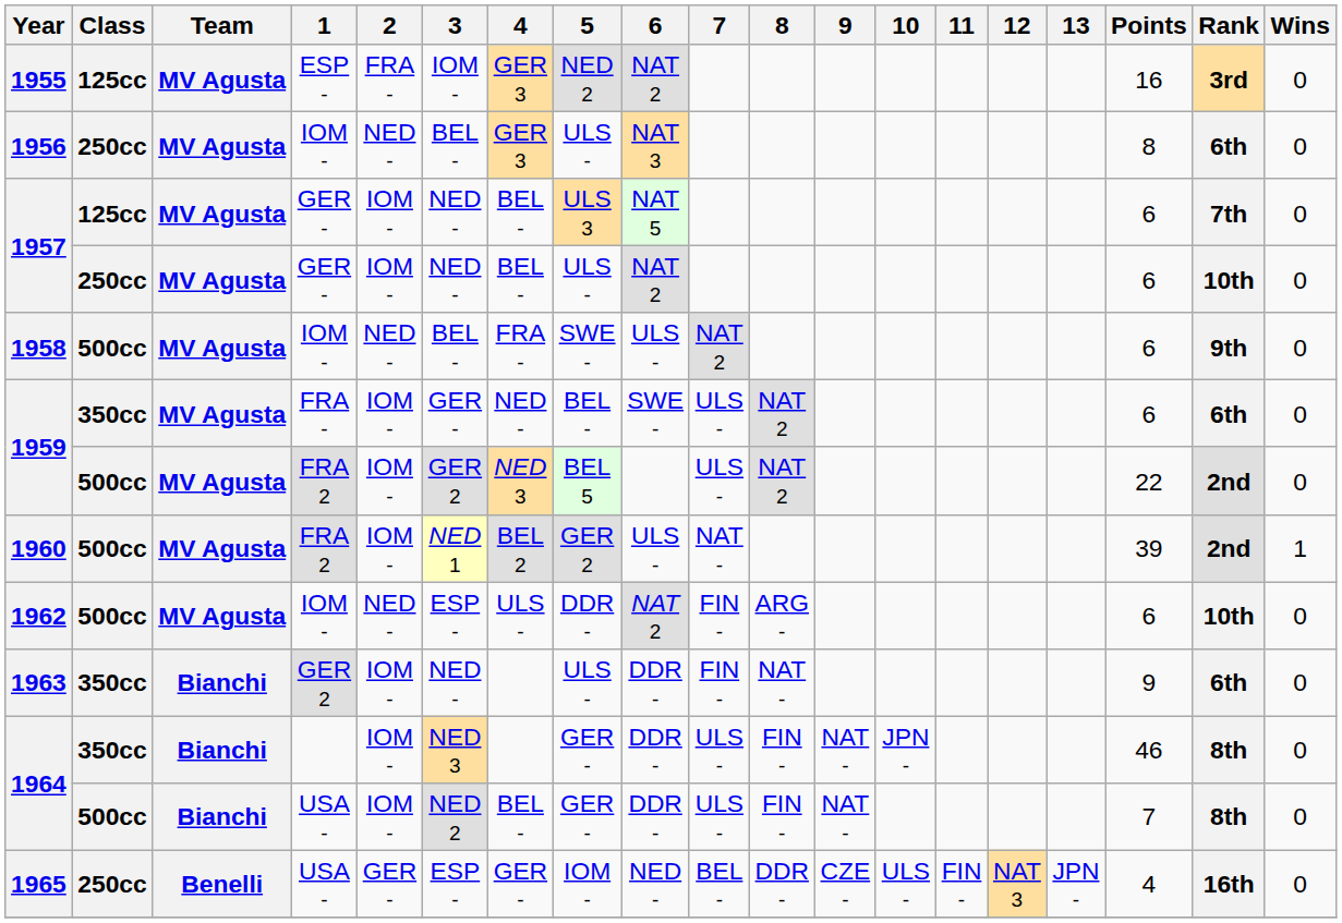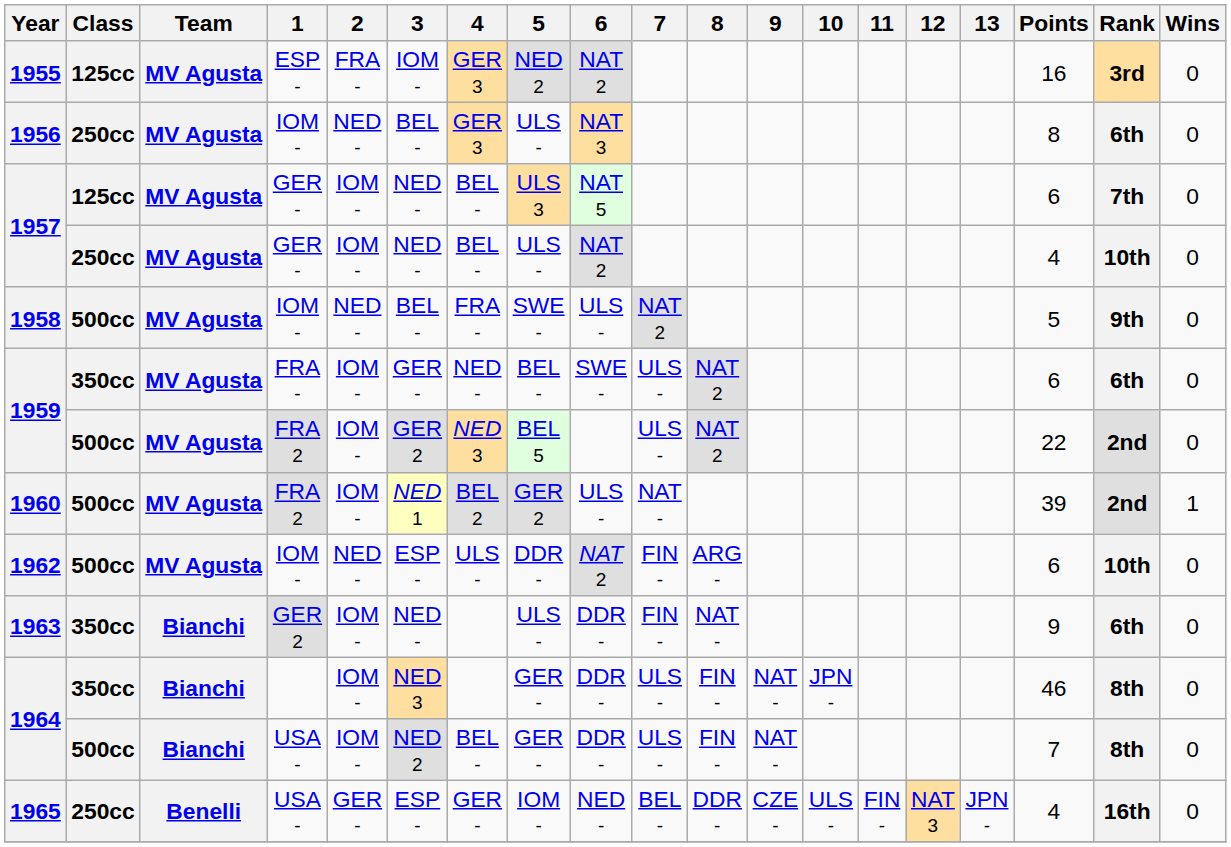1957 / 250cc | Points: 6 -> 4
1958 | Points: 6 -> 5
